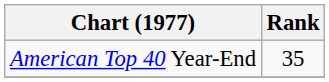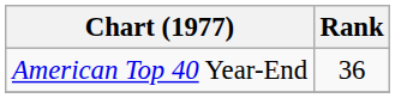American Top 40 Year-End | Rank: 35 -> 36
